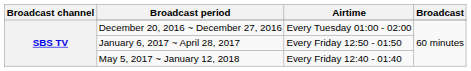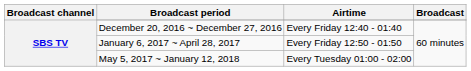December 20, 2016 ~ December 27, 2016 | Airtime: Every Tuesday 01:00 - 02:00 -> Every Friday 12:40 - 01:40
May 5, 2017 ~ January 12, 2018 | Airtime: Every Friday 12:40 - 01:40 -> Every Tuesday 01:00 - 02:00
